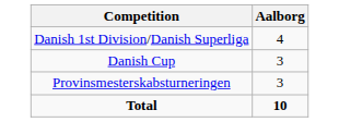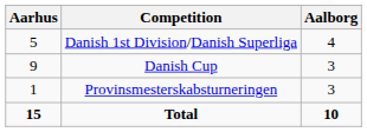+ column: Aarhus | 5 | 9 | 1 | 15
